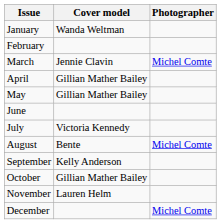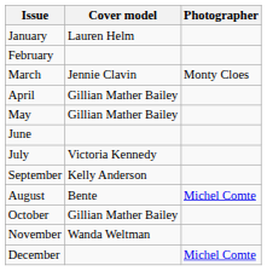January | Cover model: Wanda Weltman -> Lauren Helm
March | Photographer: Michel Comte -> Monty Cloes
rows swapped: August <-> September
November | Cover model: Lauren Helm -> Wanda Weltman
